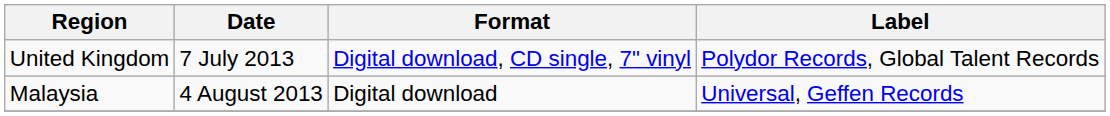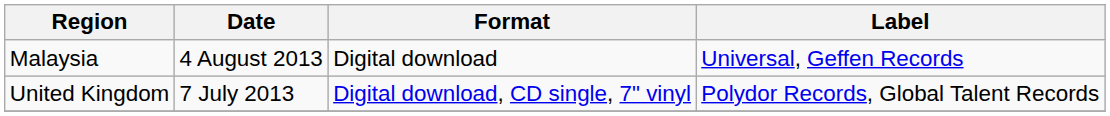rows swapped: United Kingdom <-> Malaysia
